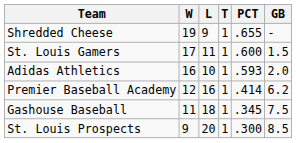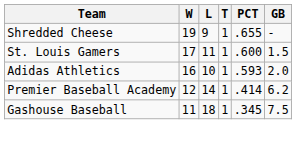Premier Baseball Academy | L: 16 -> 14
- row: St. Louis Prospects | 9 | 20 | 1 | .300 | 8.5
